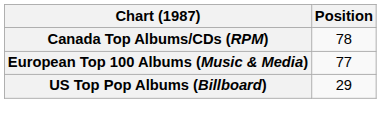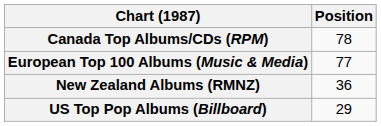+ row: New Zealand Albums (RMNZ) | 36
